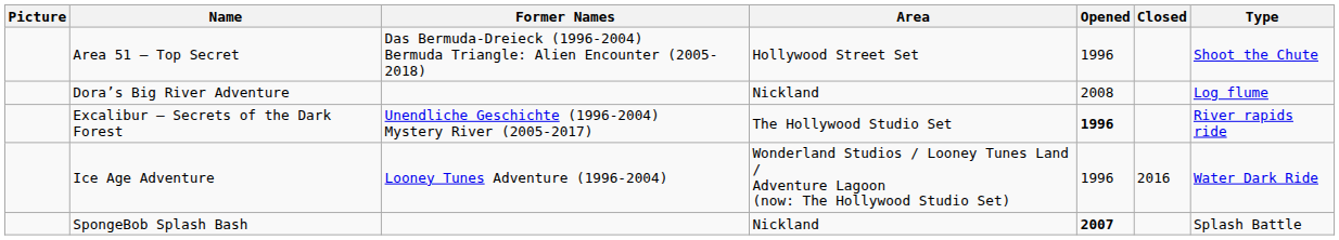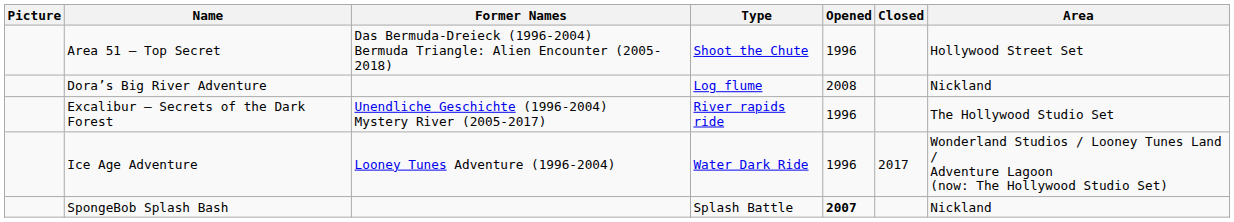columns swapped: Type <-> Area
Excalibur – Secrets of the Dark Forest | Opened: bold -> normal
Ice Age Adventure | Closed: 2016 -> 2017
